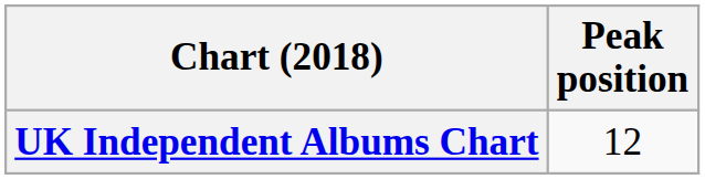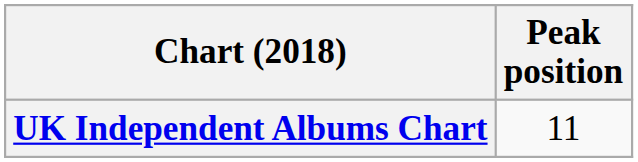UK Independent Albums Chart | Peak position: 12 -> 11
